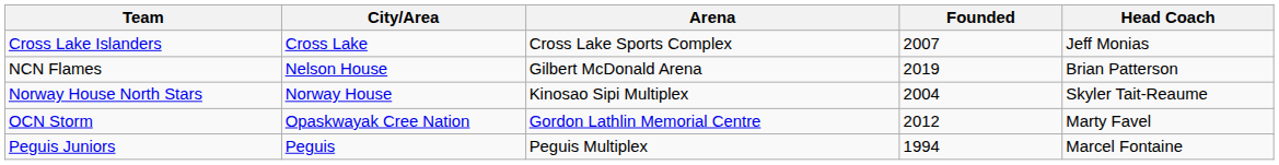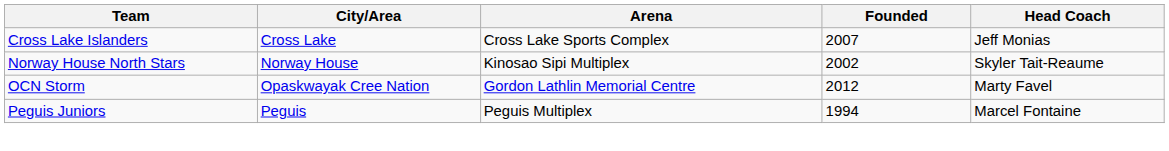- row: NCN Flames | Nelson House | Gilbert McDonald Arena | 2019 | Brian Patterson
Norway House North Stars | Founded: 2004 -> 2002
